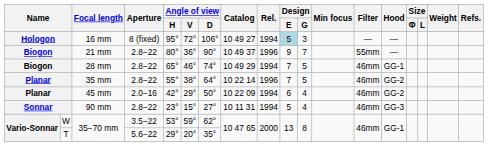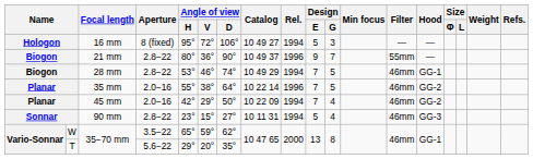16 mm | Design / E: lightblue background -> no background
28 mm | Angle of view / H: 65° -> 53°
35 mm | Aperture: 2.8−22 -> 2.0−16
45 mm | Design / E: 6 -> 7
W / 35−70 mm | Angle of view / H: 53° -> 65°
